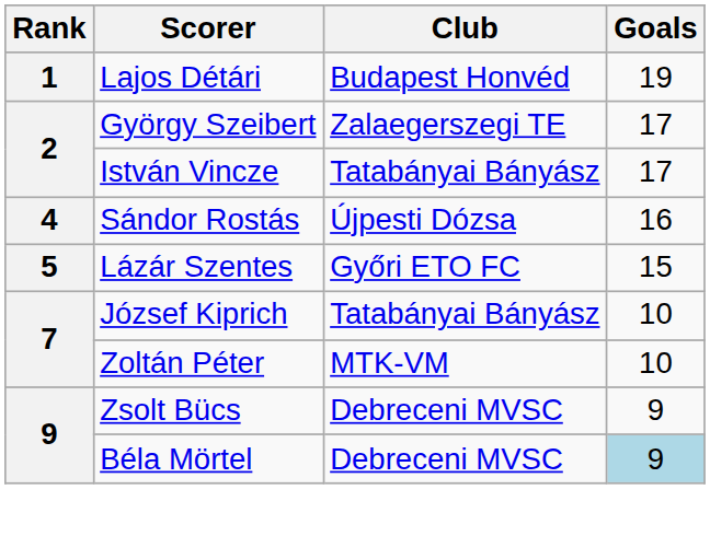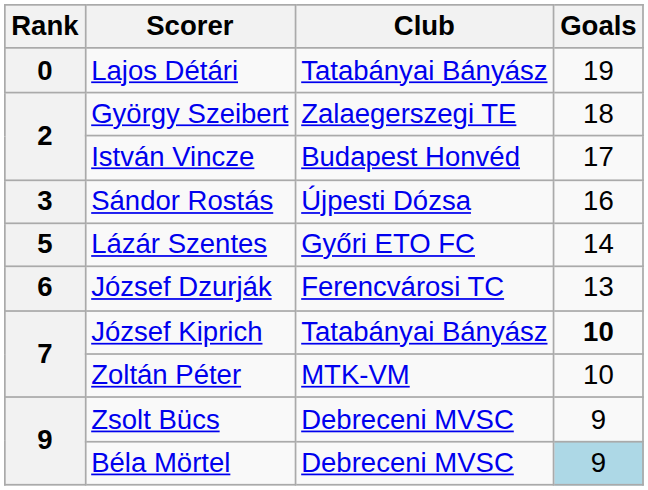Lajos Détári | Rank: 1 -> 0
Lajos Détári | Club: Budapest Honvéd -> Tatabányai Bányász
György Szeibert | Goals: 17 -> 18
István Vincze | Club: Tatabányai Bányász -> Budapest Honvéd
Sándor Rostás | Rank: 4 -> 3
Lázár Szentes | Goals: 15 -> 14
+ row: 6 | József Dzurják | Ferencvárosi TC | 13
József Kiprich | Goals: normal -> bold
